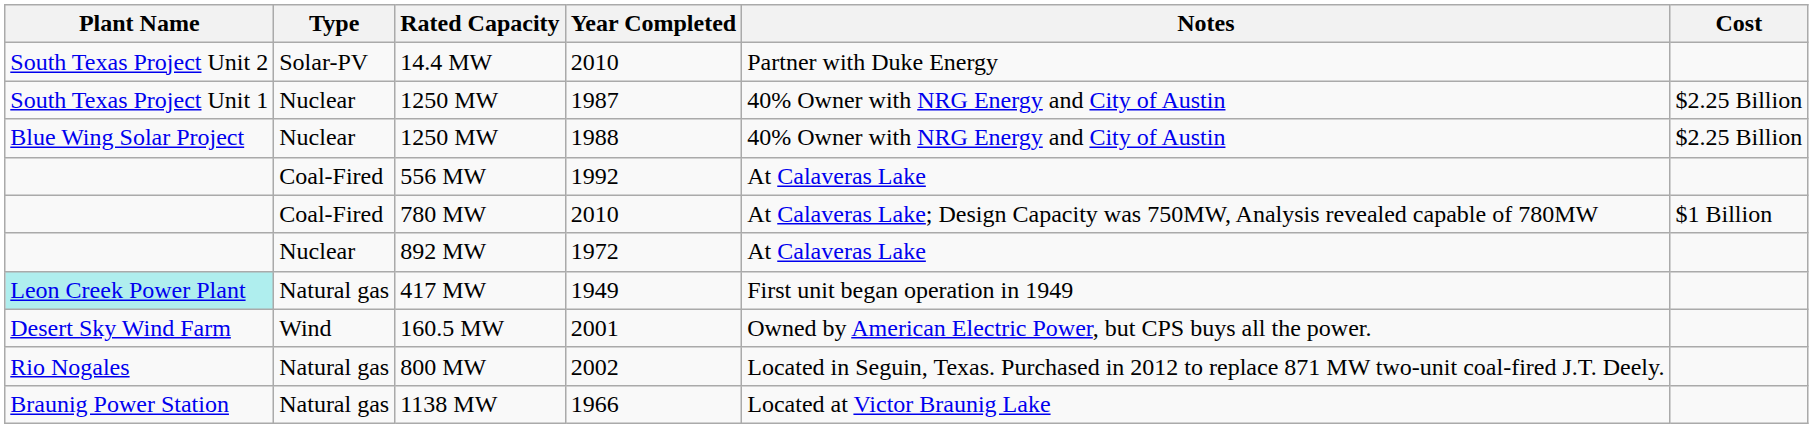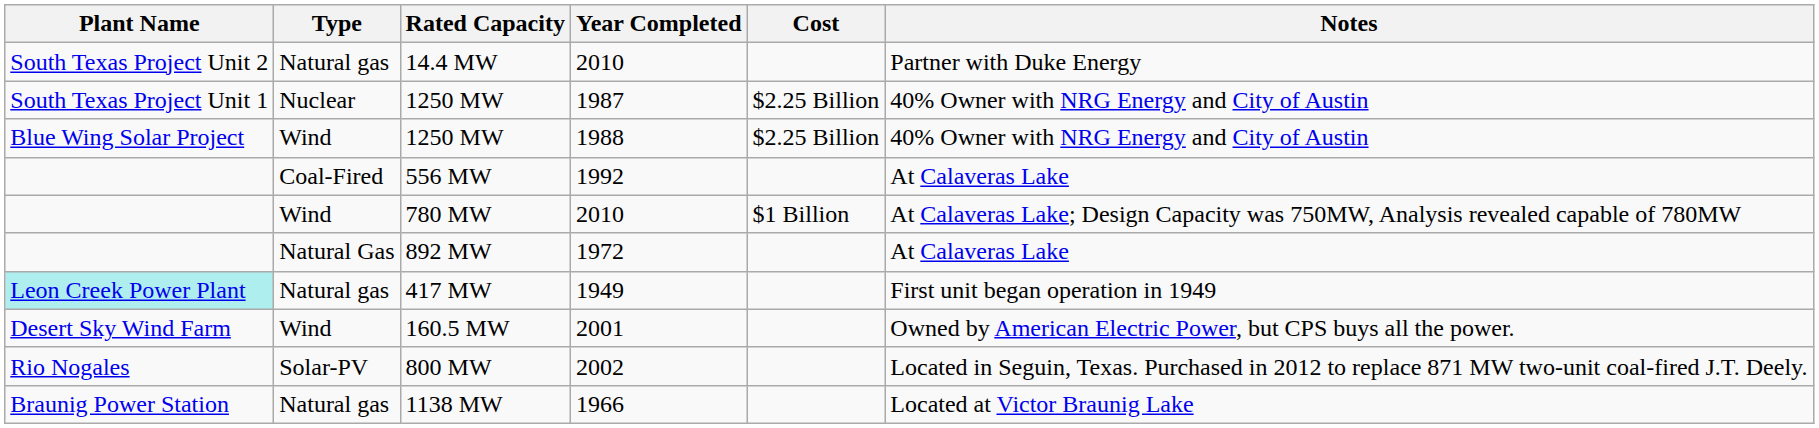columns swapped: Cost <-> Notes
14.4 MW | Type: Solar-PV -> Natural gas
1250 MW / 1988 | Type: Nuclear -> Wind
780 MW | Type: Coal-Fired -> Wind
892 MW | Type: Nuclear -> Natural Gas
800 MW | Type: Natural gas -> Solar-PV
